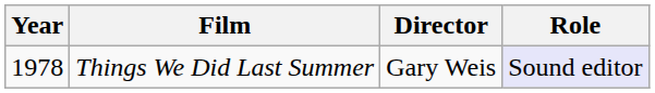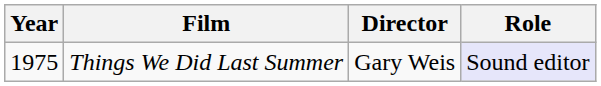Things We Did Last Summer | Year: 1978 -> 1975
